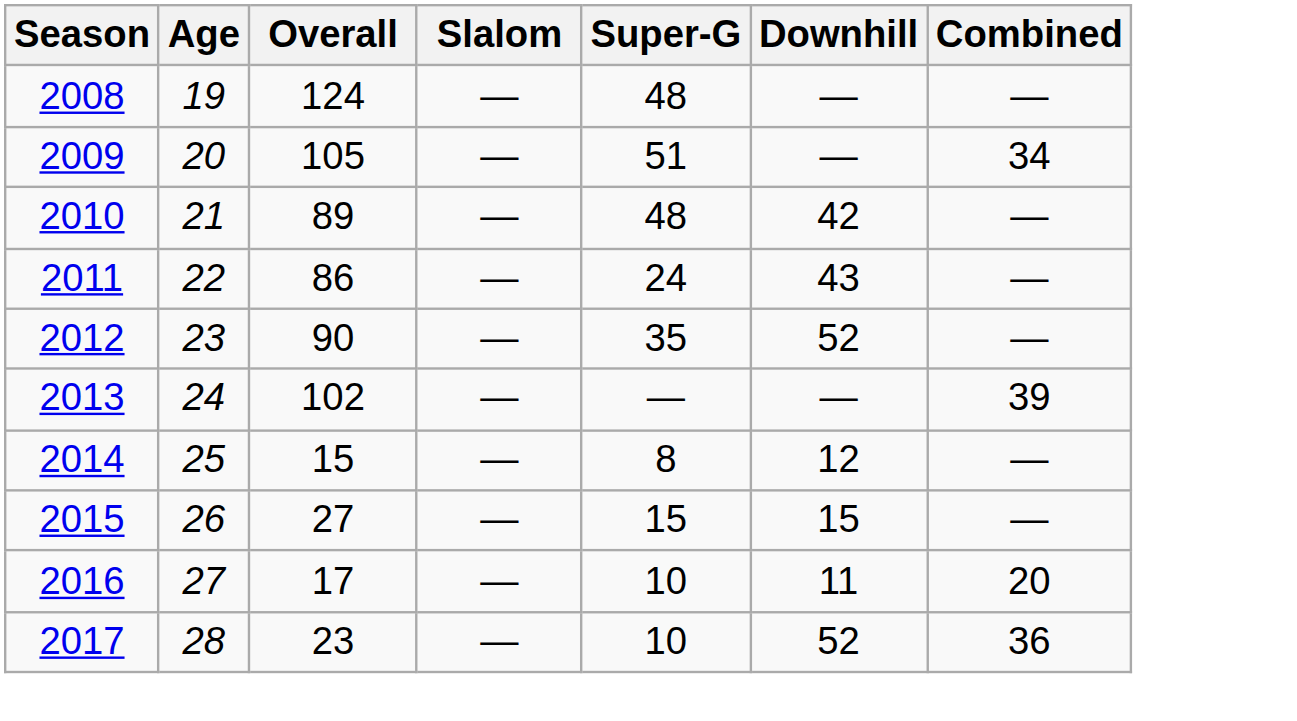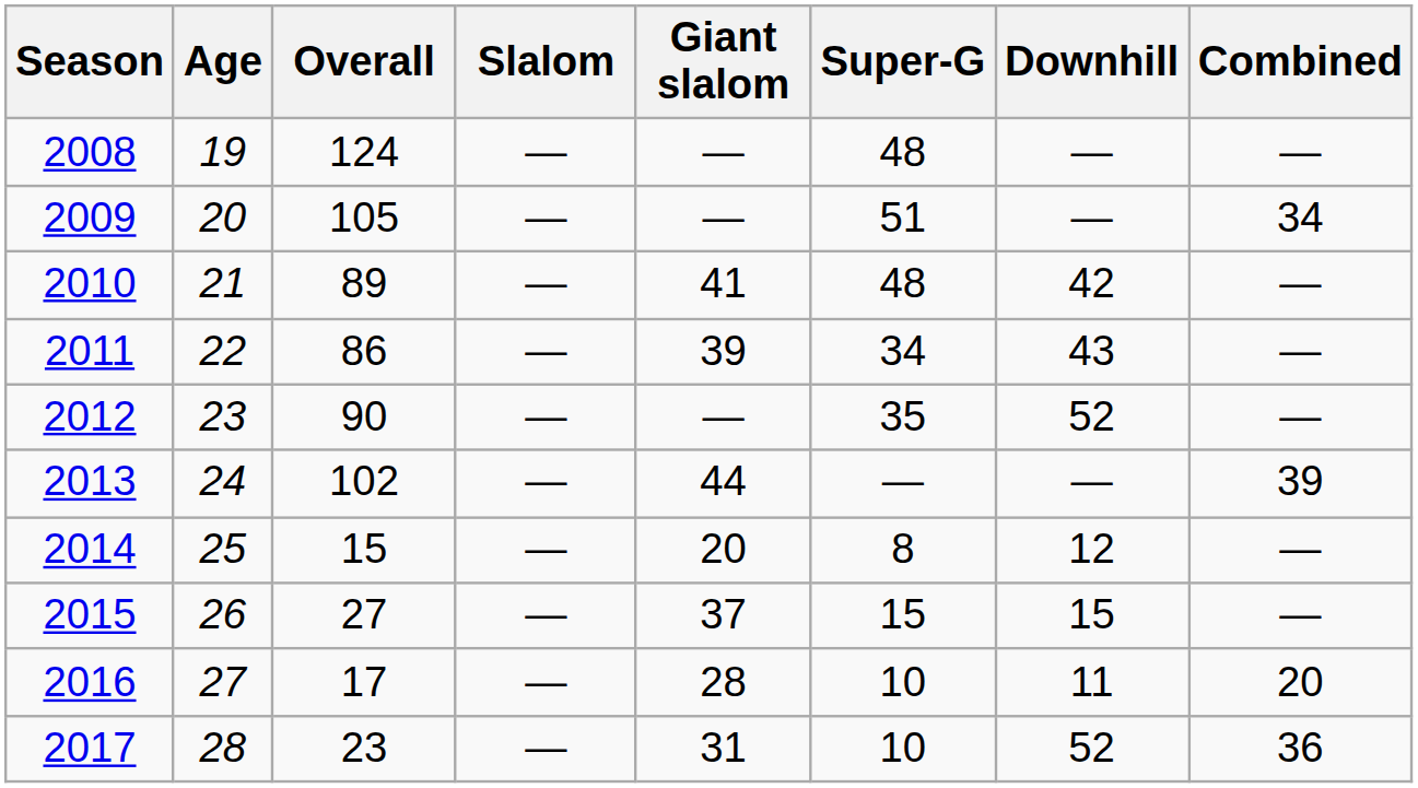+ column: Giant slalom | — | — | 41 | 39 | — | 44 | 20 | 37 | 28 | 31
2011 | Super-G: 24 -> 34
